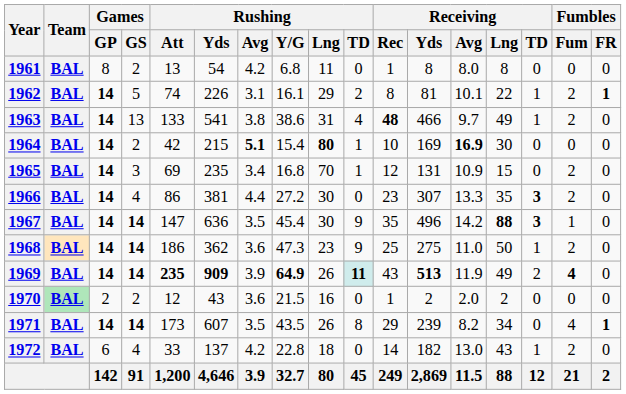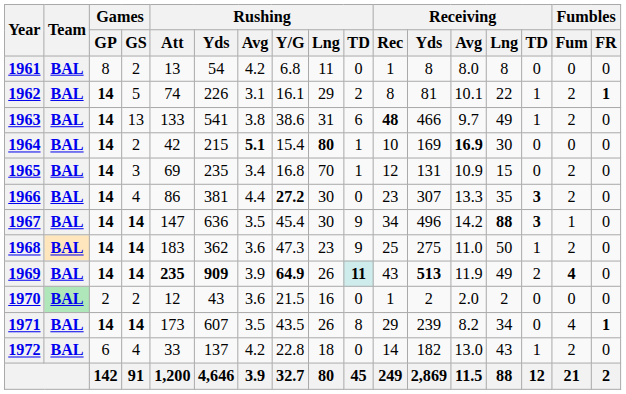1963 | Rushing / TD: 4 -> 6
1966 | Rushing / Y/G: normal -> bold
1967 | Receiving / Rec: 35 -> 34
1968 | Rushing / Att: 186 -> 183
